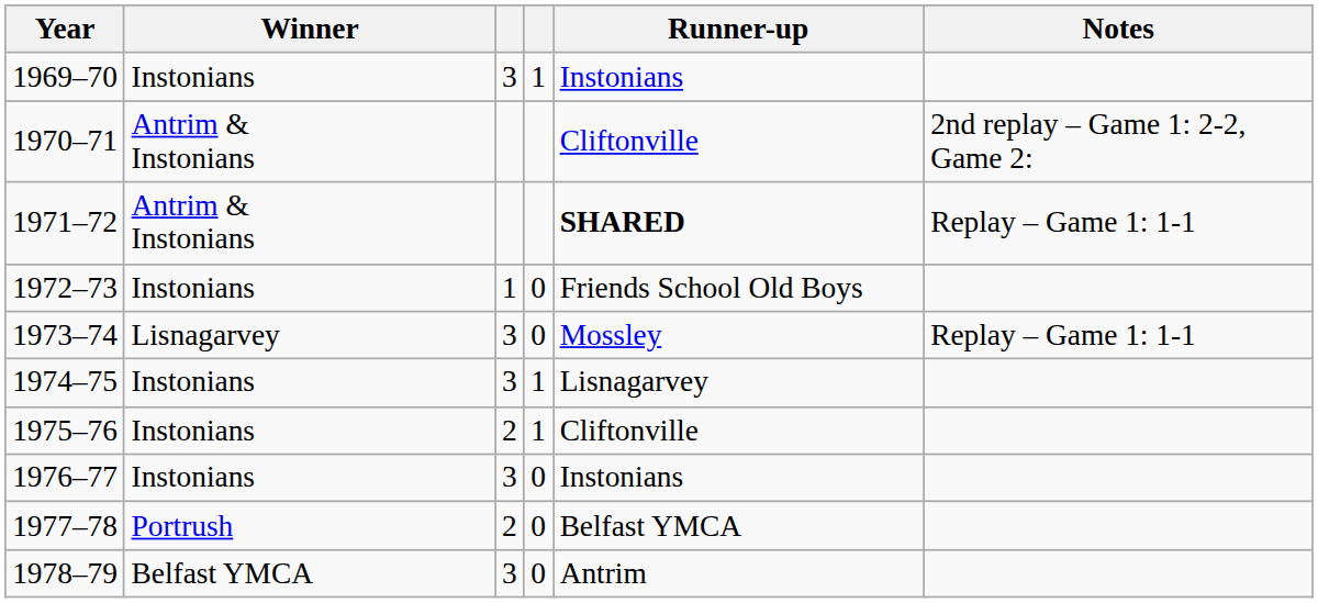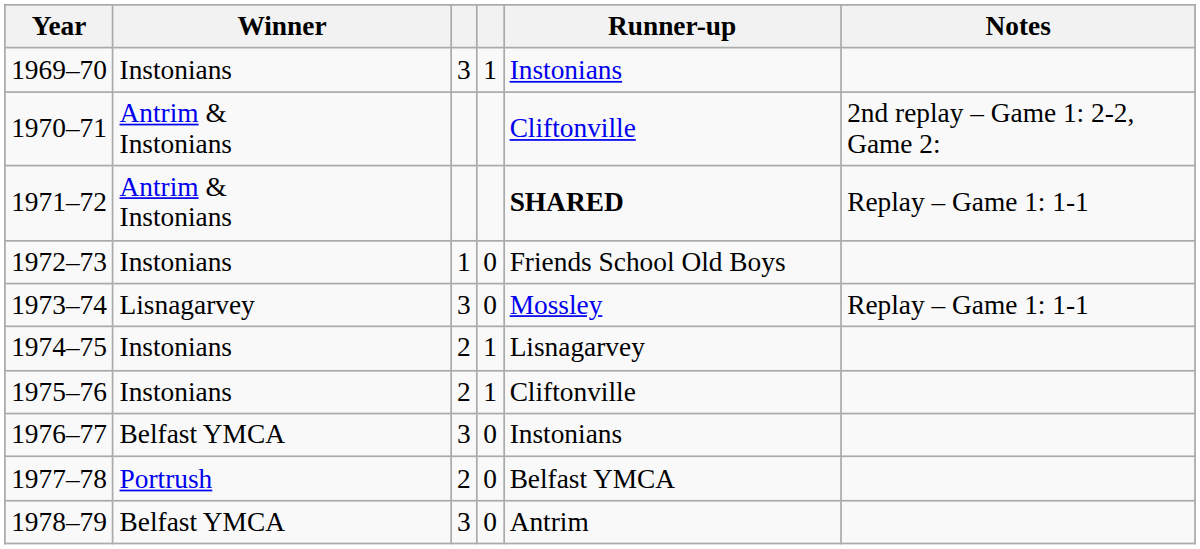1974–75 | column 3: 3 -> 2
1976–77 | Winner: Instonians -> Belfast YMCA
